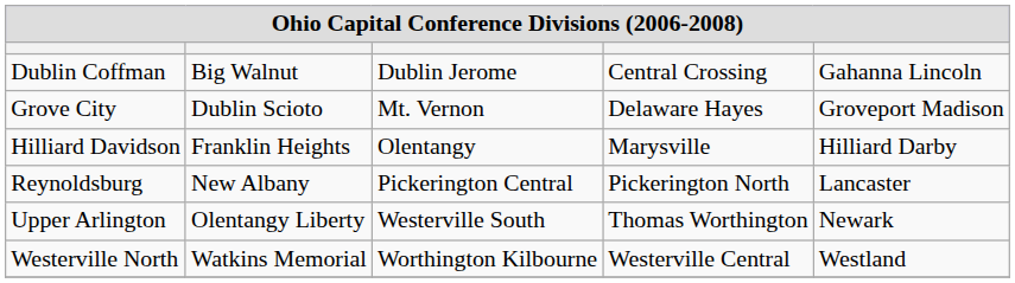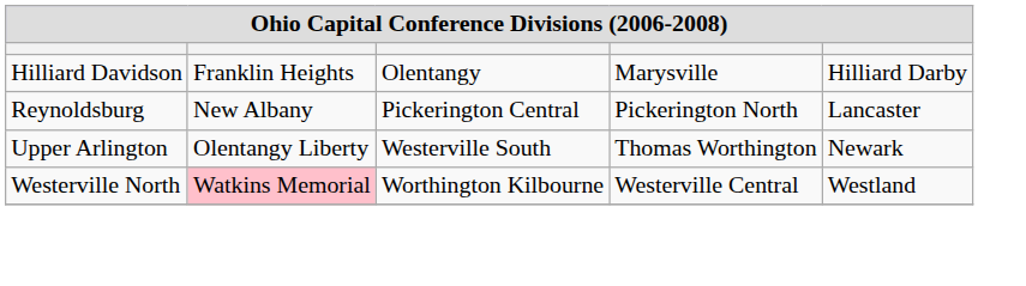- row: Dublin Coffman | Big Walnut | Dublin Jerome | Central Crossing | Gahanna Lincoln
- row: Grove City | Dublin Scioto | Mt. Vernon | Delaware Hayes | Groveport Madison
Westerville North | column 2: no background -> pink background
